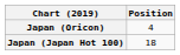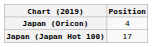Japan (Japan Hot 100) | Position: 18 -> 17
